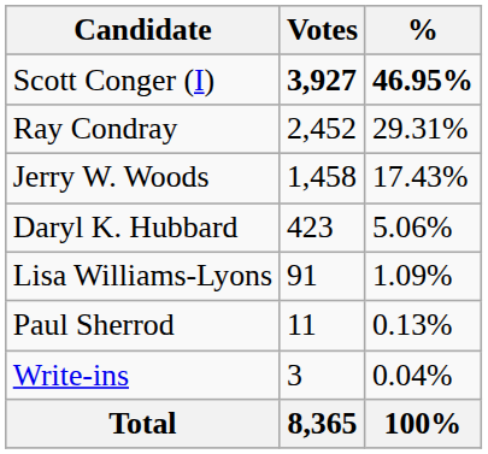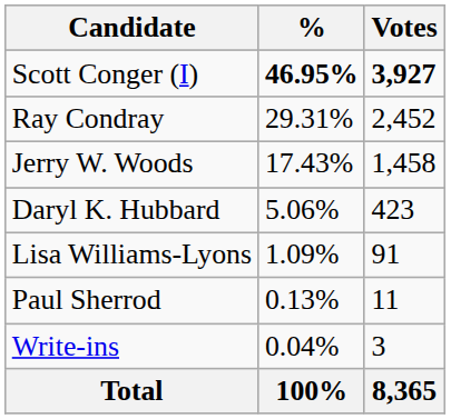columns swapped: Votes <-> %
